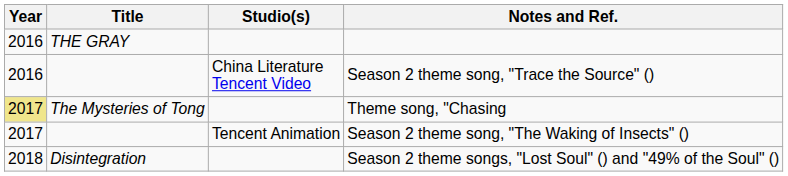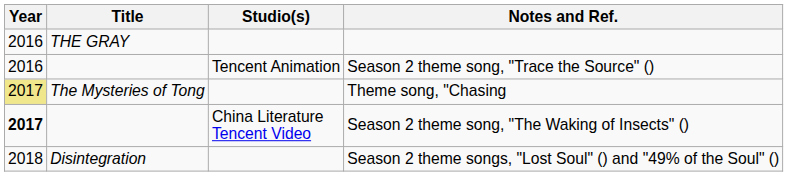Season 2 theme song, "Trace the Source" () | Studio(s): China Literature Tencent Video -> Tencent Animation
Season 2 theme song, "The Waking of Insects" () | Year: normal -> bold
Season 2 theme song, "The Waking of Insects" () | Studio(s): Tencent Animation -> China Literature Tencent Video
